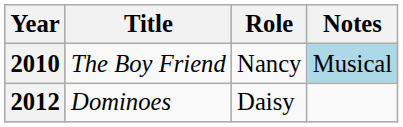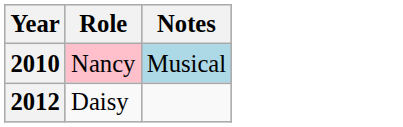- column: Title | The Boy Friend | Dominoes
2010 | Role: no background -> pink background
